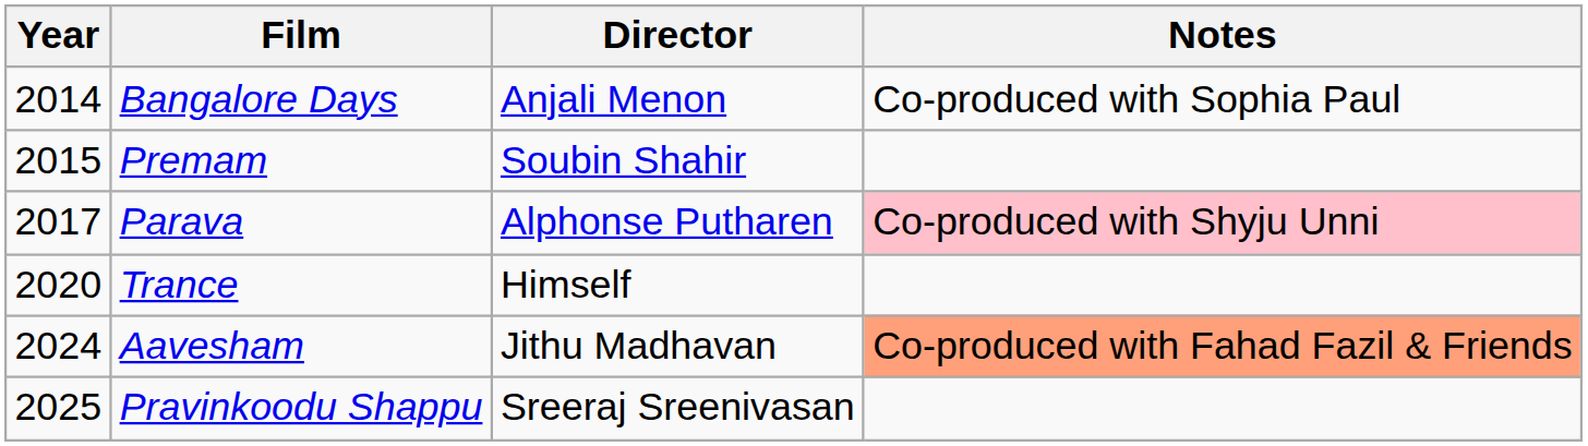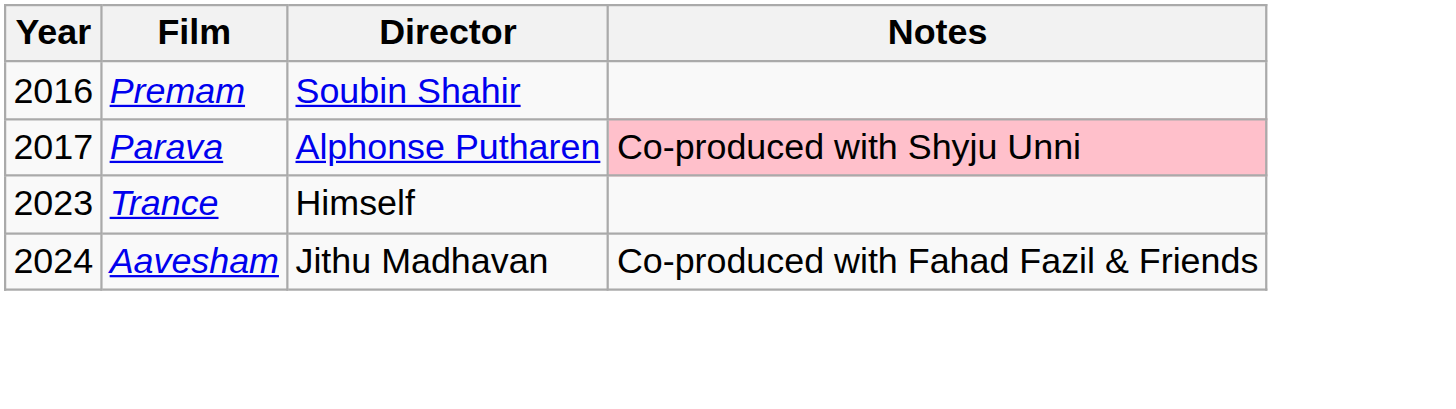- row: 2014 | Bangalore Days | Anjali Menon | Co-produced with Sophia Paul
Premam | Year: 2015 -> 2016
Trance | Year: 2020 -> 2023
Aavesham | Notes: lightsalmon background -> no background
- row: 2025 | Pravinkoodu Shappu | Sreeraj Sreenivasan
